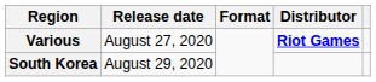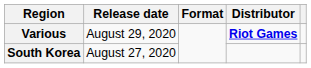Various | Release date: August 27, 2020 -> August 29, 2020
South Korea | Release date: August 29, 2020 -> August 27, 2020
